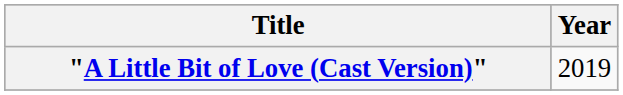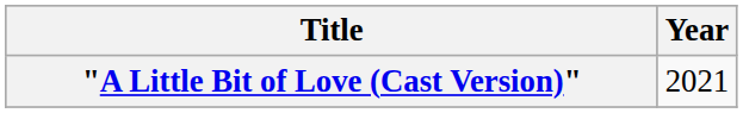"A Little Bit of Love (Cast Version)" | Year: 2019 -> 2021
